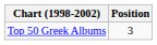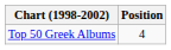Top 50 Greek Albums | Position: 3 -> 4
